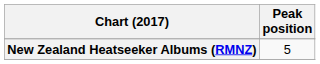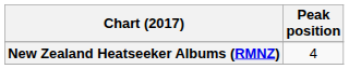New Zealand Heatseeker Albums (RMNZ) | Peak position: 5 -> 4
